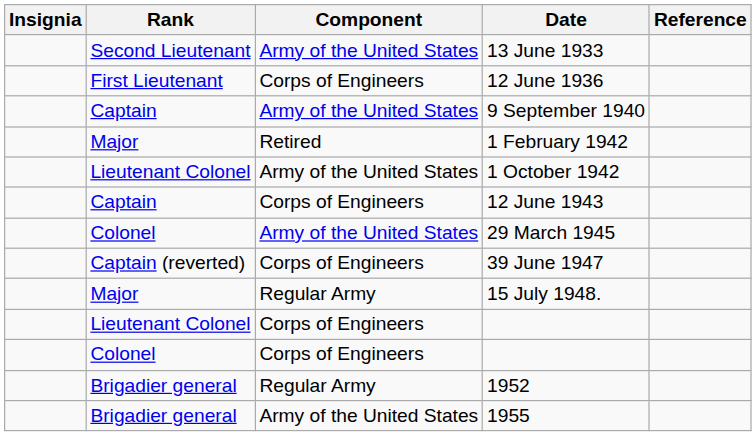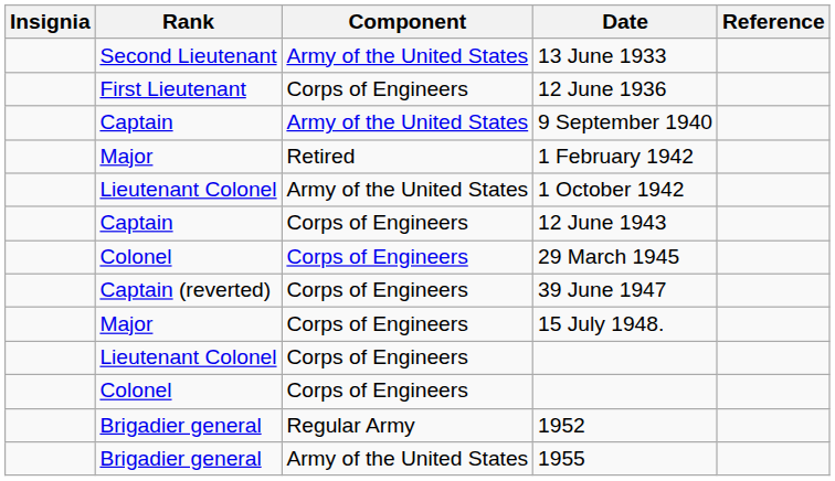29 March 1945 | Component: Army of the United States -> Corps of Engineers
15 July 1948. | Component: Regular Army -> Corps of Engineers
